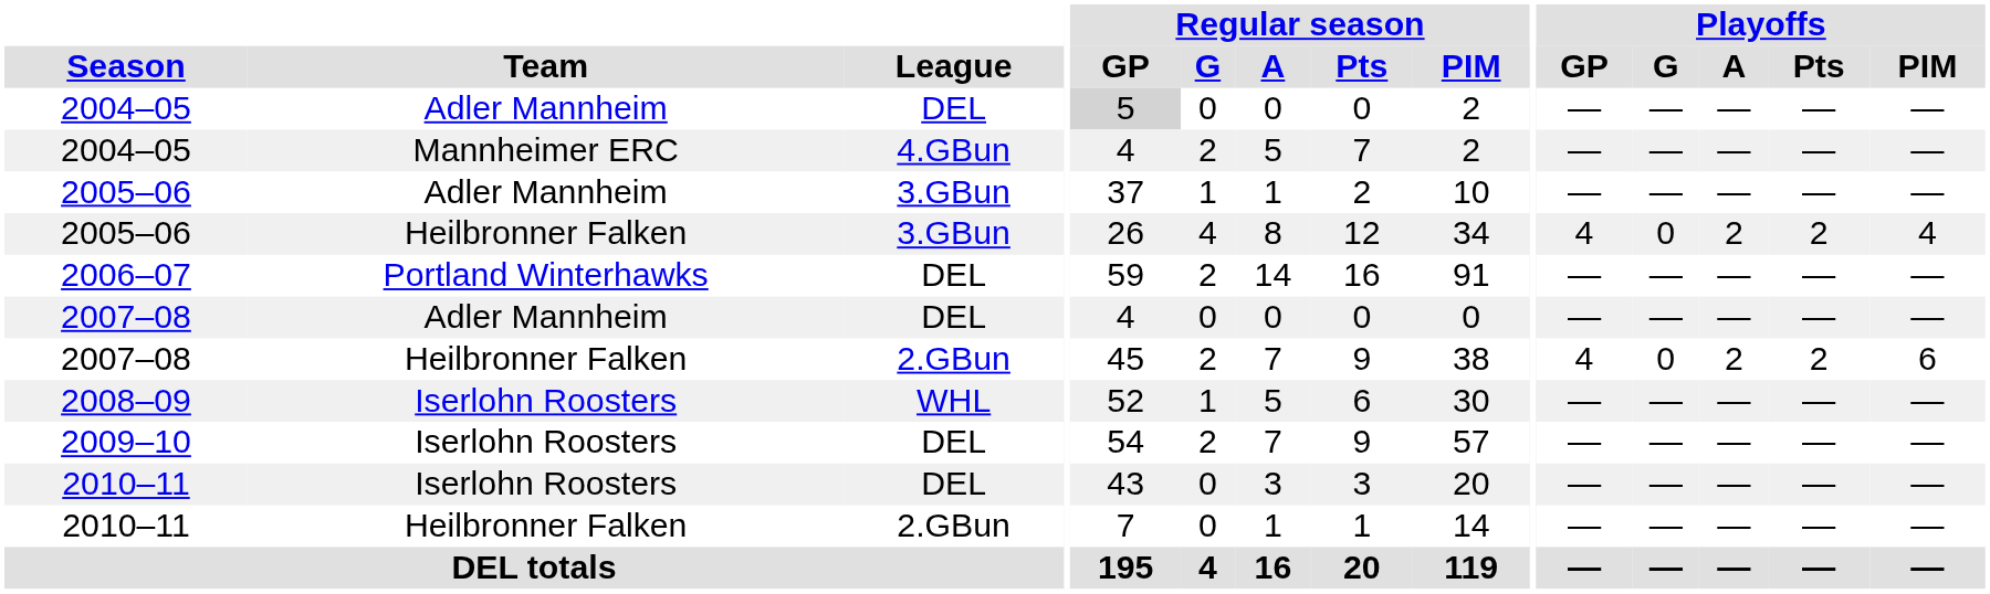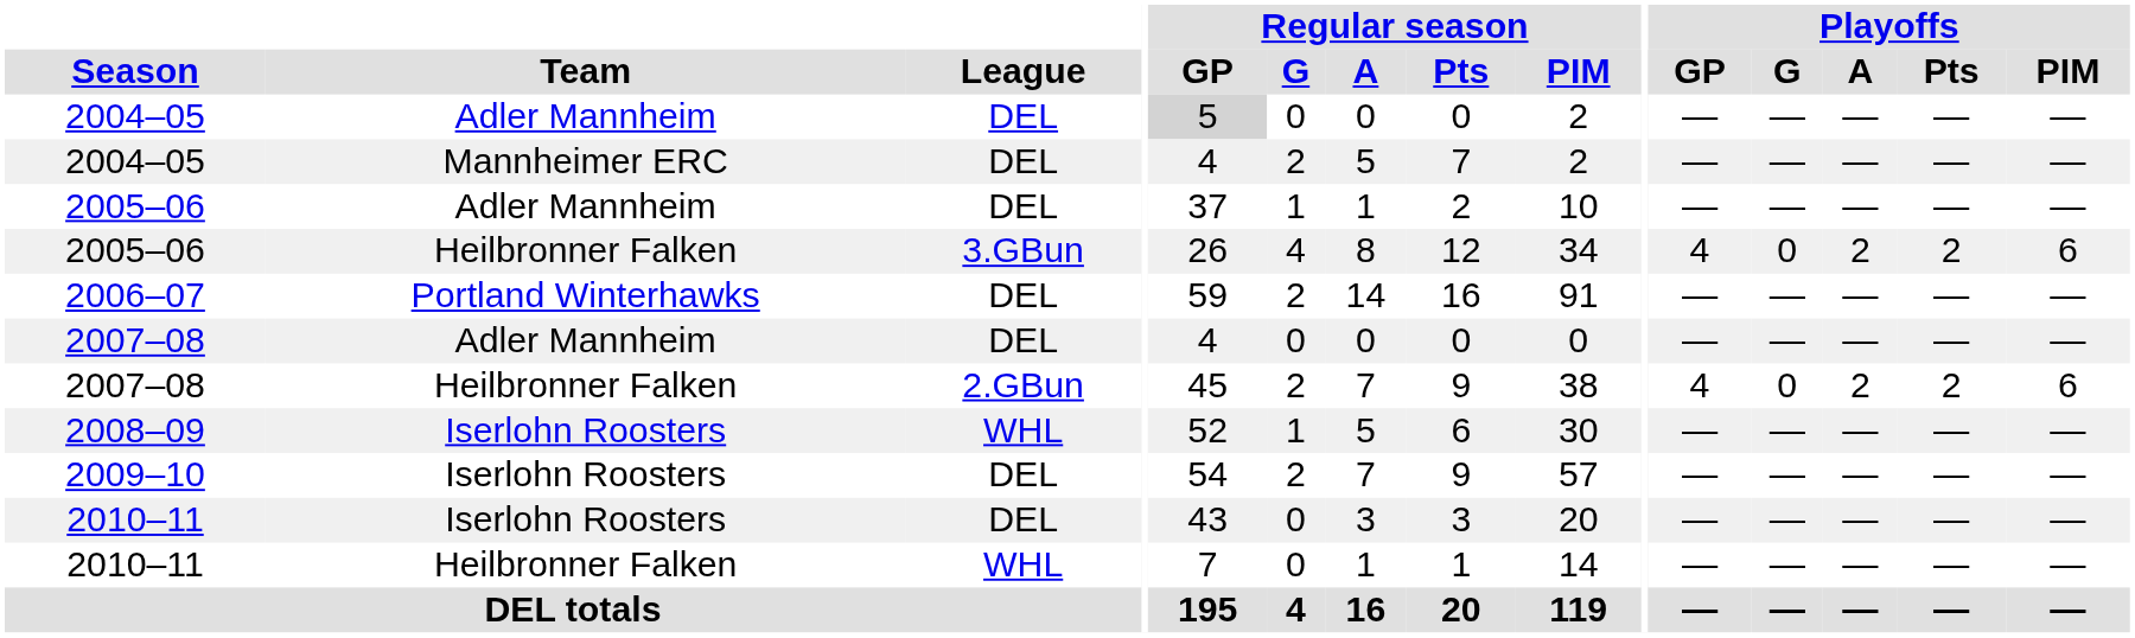2004–05 / Mannheimer ERC | League: 4.GBun -> DEL
2005–06 / Adler Mannheim | League: 3.GBun -> DEL
2005–06 / Heilbronner Falken | Playoffs / PIM: 4 -> 6
2010–11 / Heilbronner Falken | League: 2.GBun -> WHL
